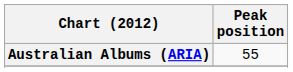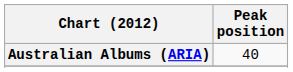Australian Albums (ARIA) | Peak position: 55 -> 40
